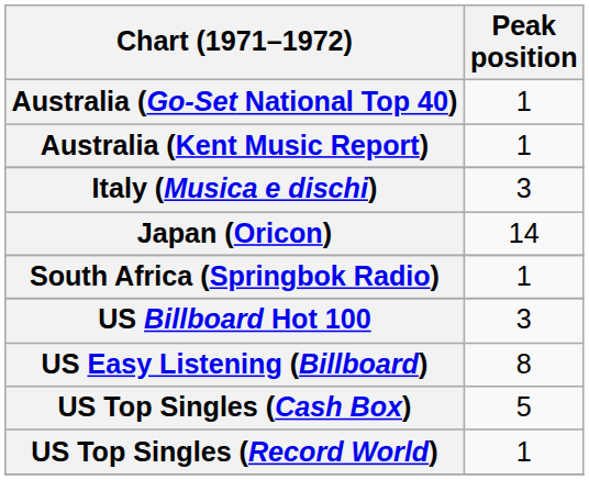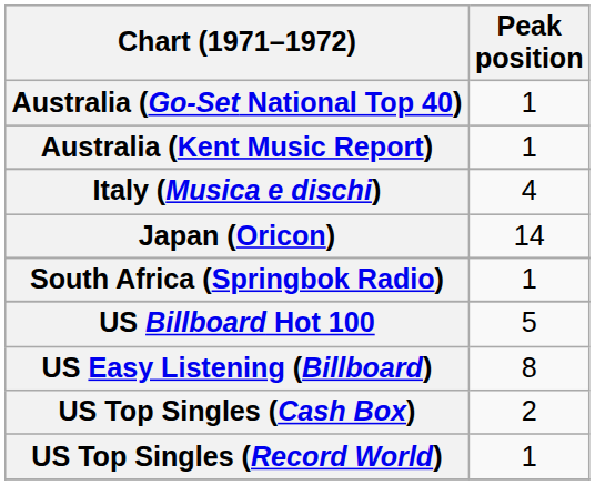Italy (Musica e dischi) | Peak position: 3 -> 4
US Billboard Hot 100 | Peak position: 3 -> 5
US Top Singles (Cash Box) | Peak position: 5 -> 2
